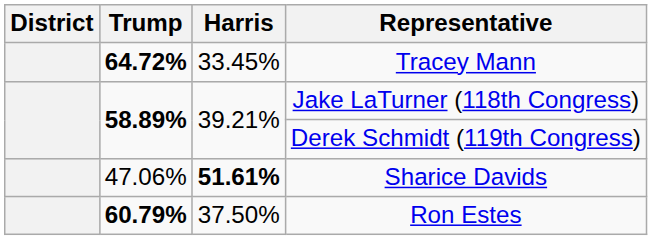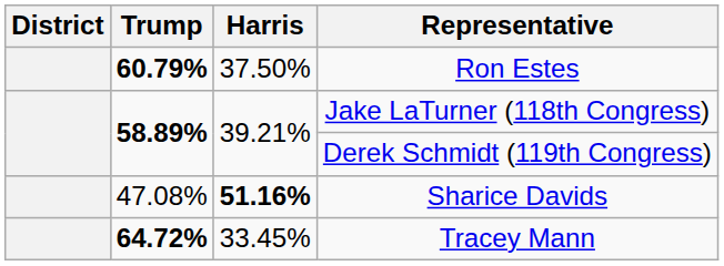rows swapped: Tracey Mann <-> Ron Estes
Sharice Davids | Trump: 47.06% -> 47.08%
Sharice Davids | Harris: 51.61% -> 51.16%
